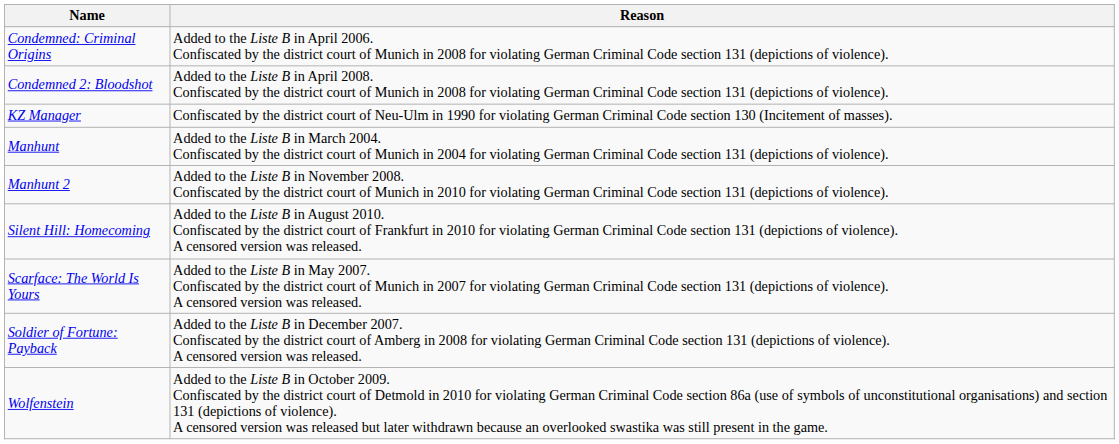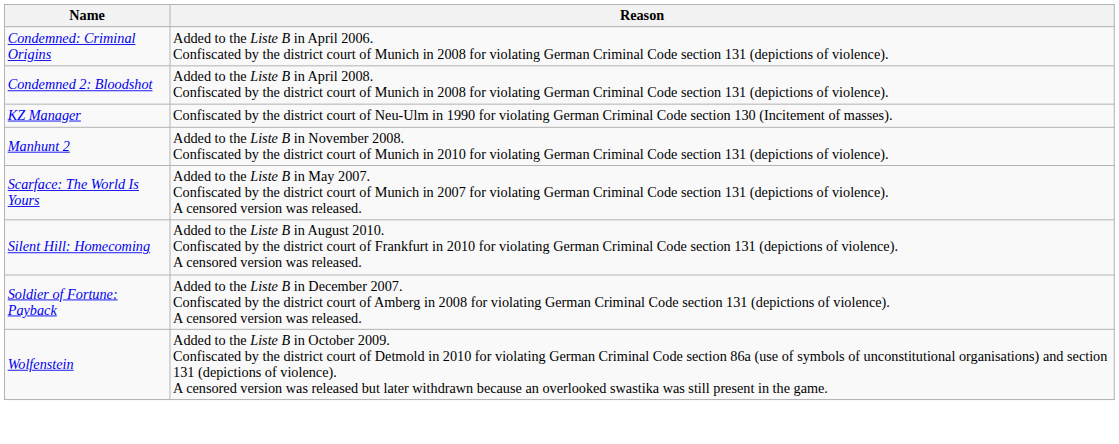- row: Manhunt | Added to the Liste B in March 2004. Confiscated by the district court of Munich in 2004 for violating German Criminal Code section 131 (depictions of violence).
rows swapped: Scarface: The World Is Yours <-> Silent Hill: Homecoming
